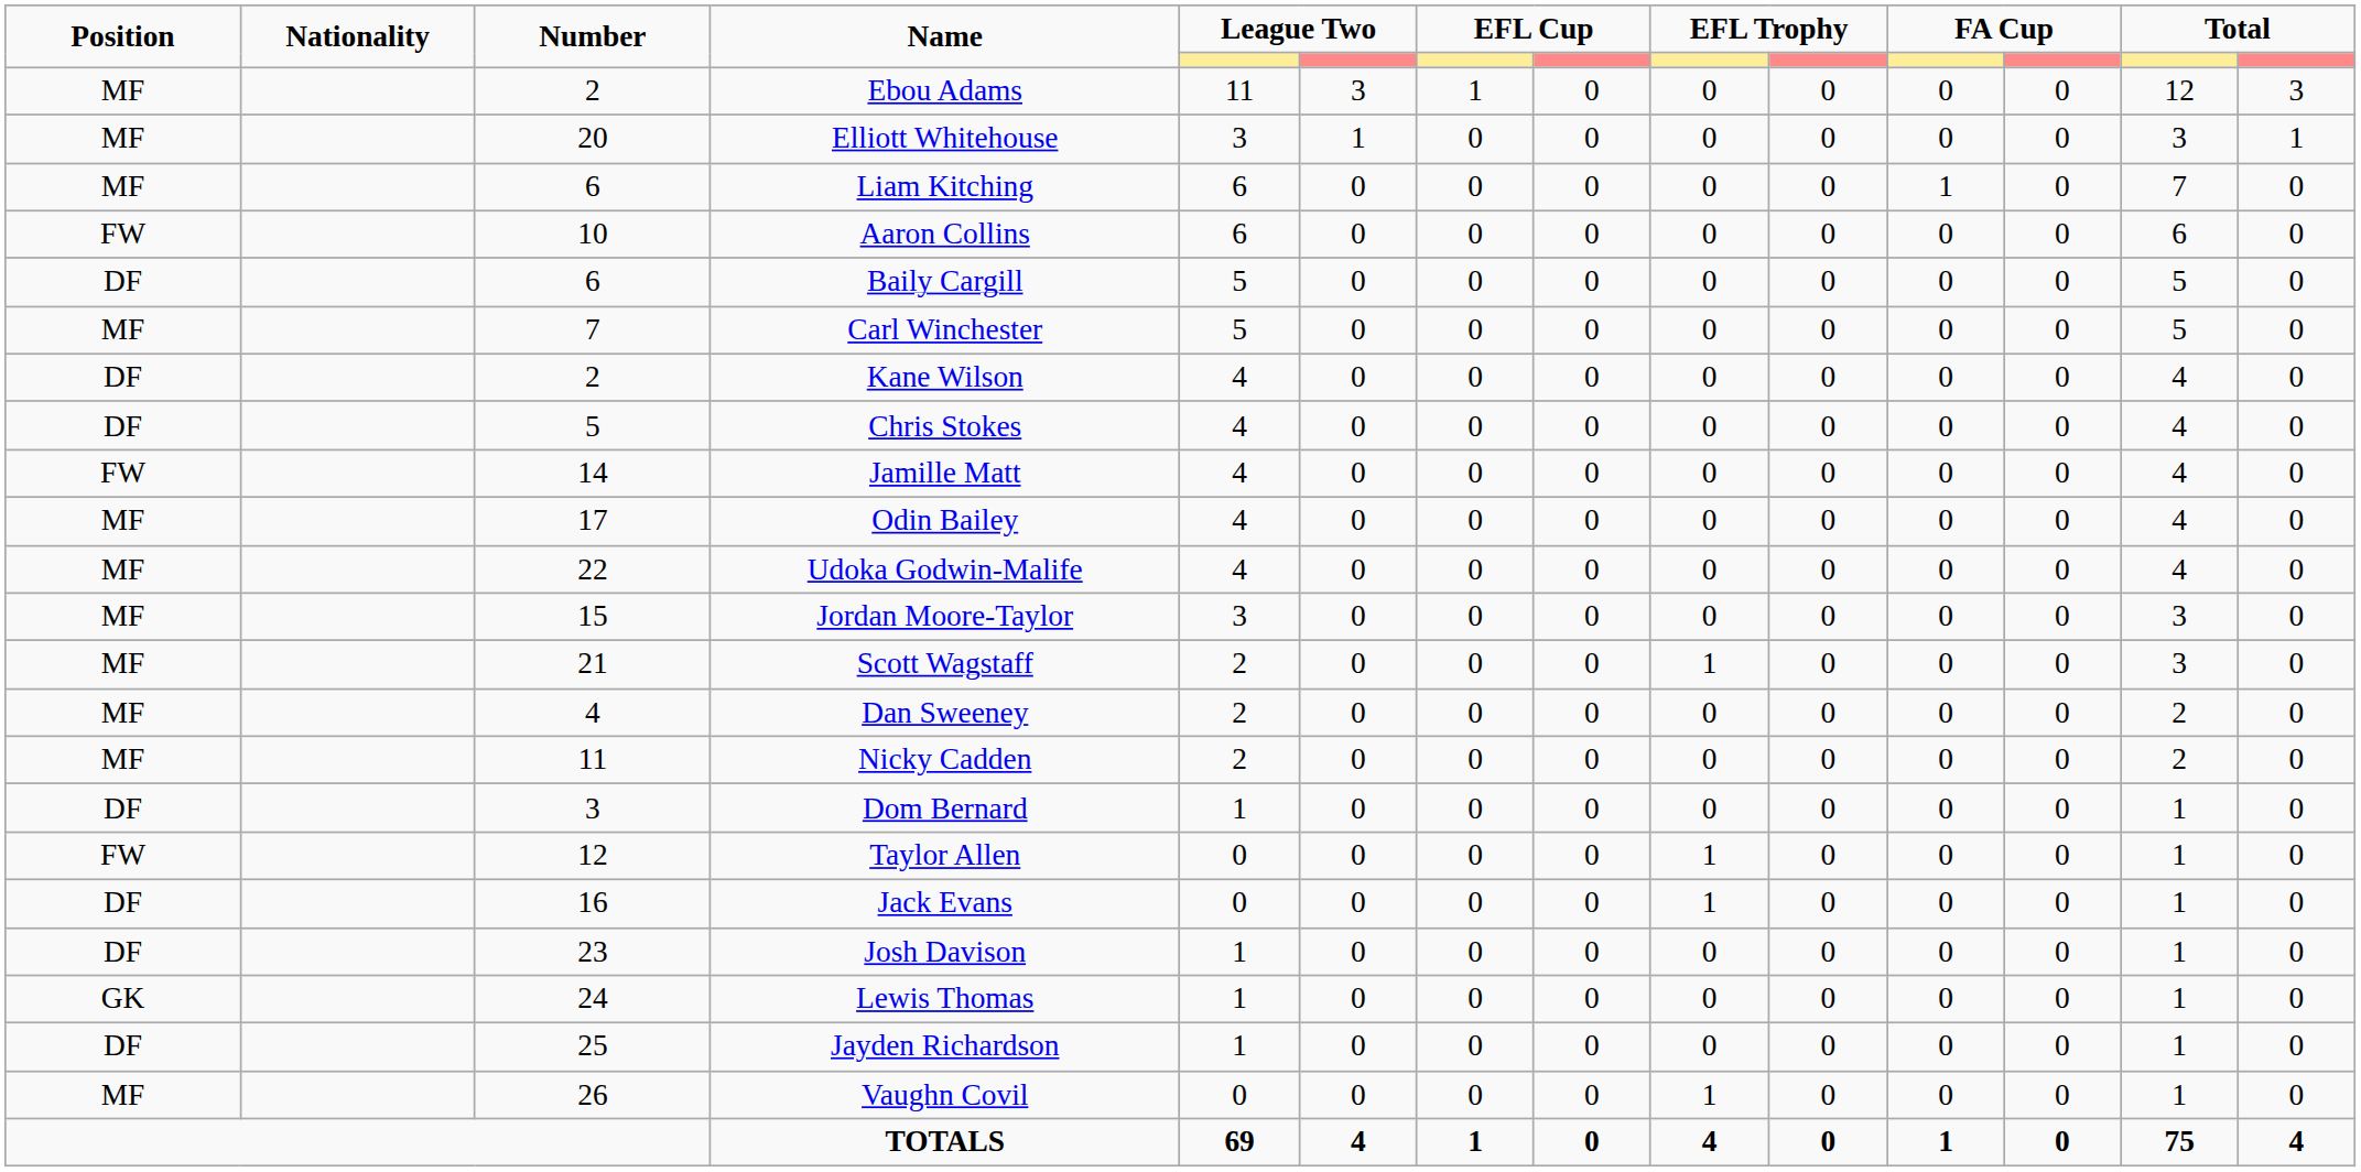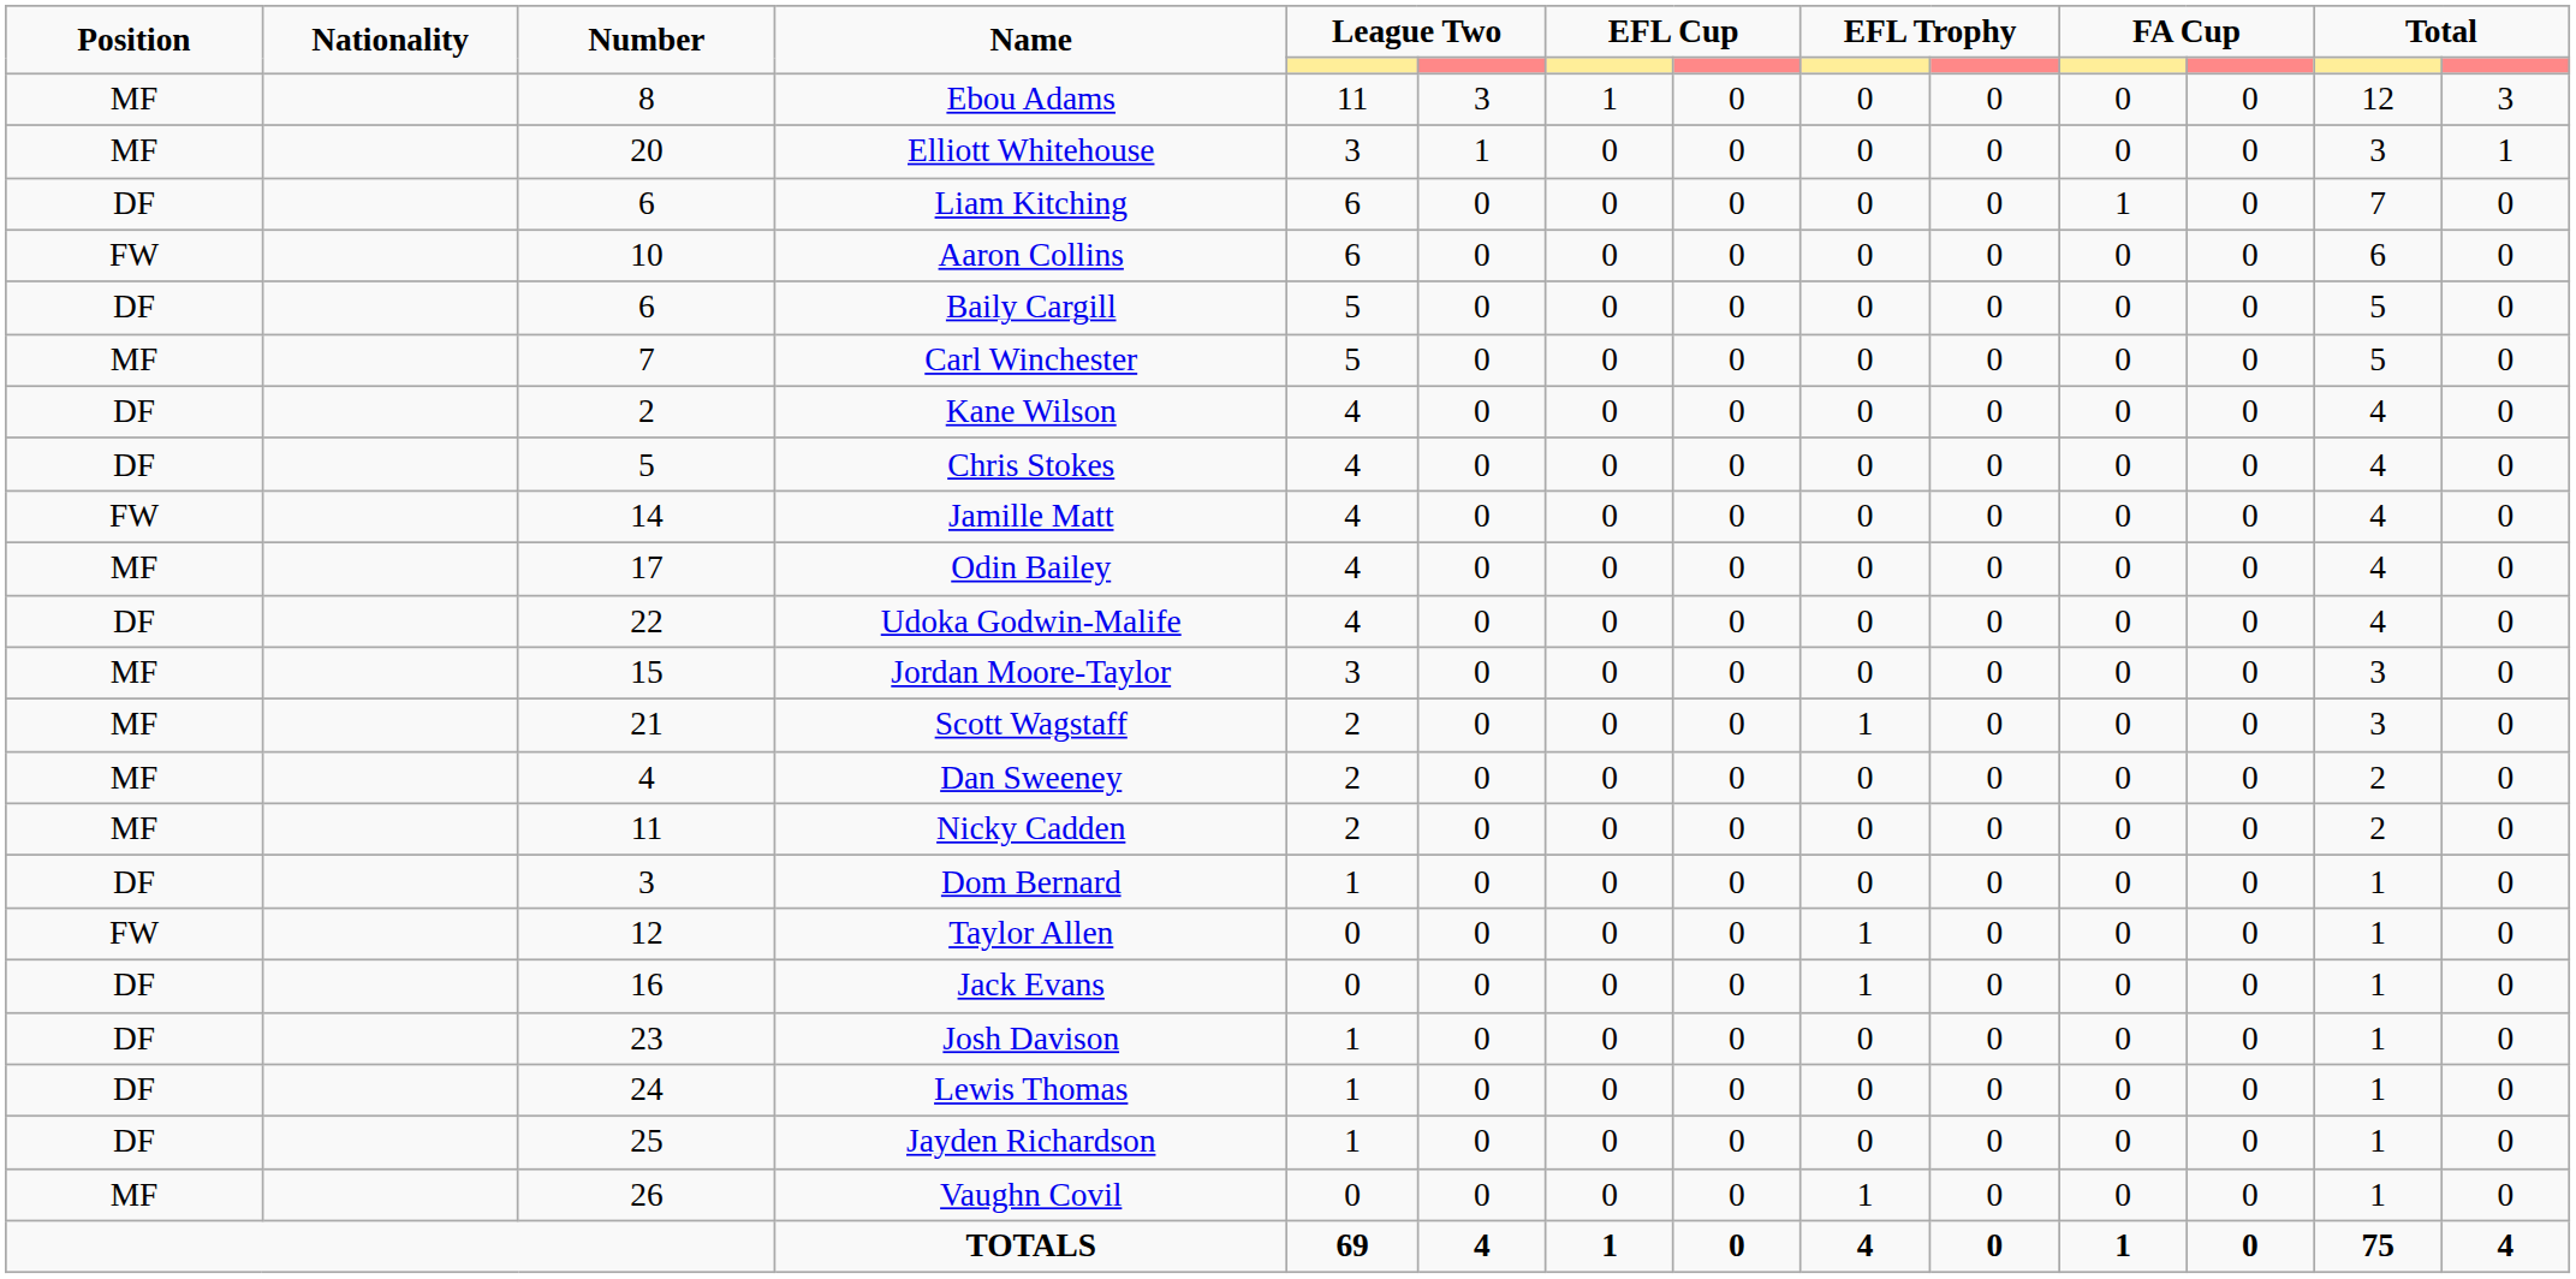Ebou Adams | Number: 2 -> 8
Liam Kitching | Position: MF -> DF
Udoka Godwin-Malife | Position: MF -> DF
Lewis Thomas | Position: GK -> DF
